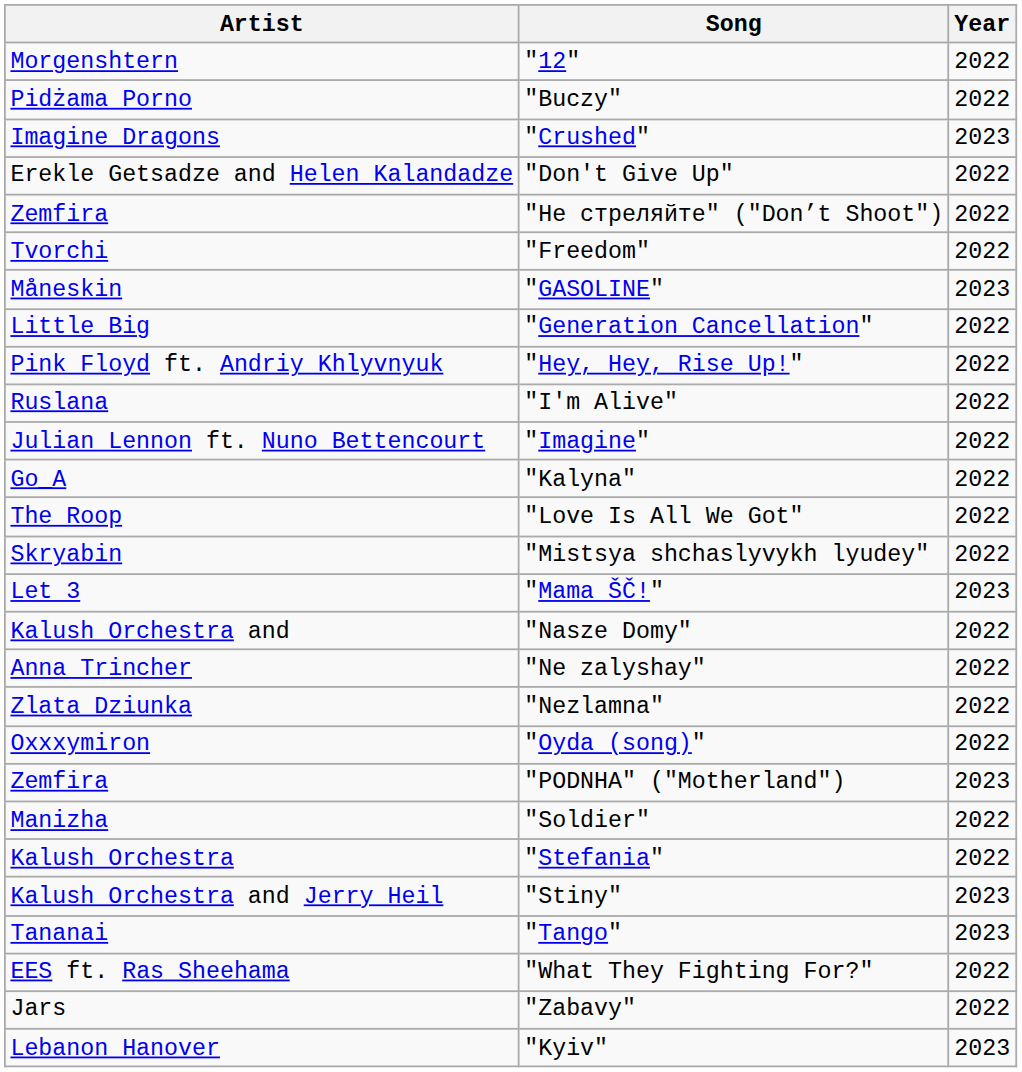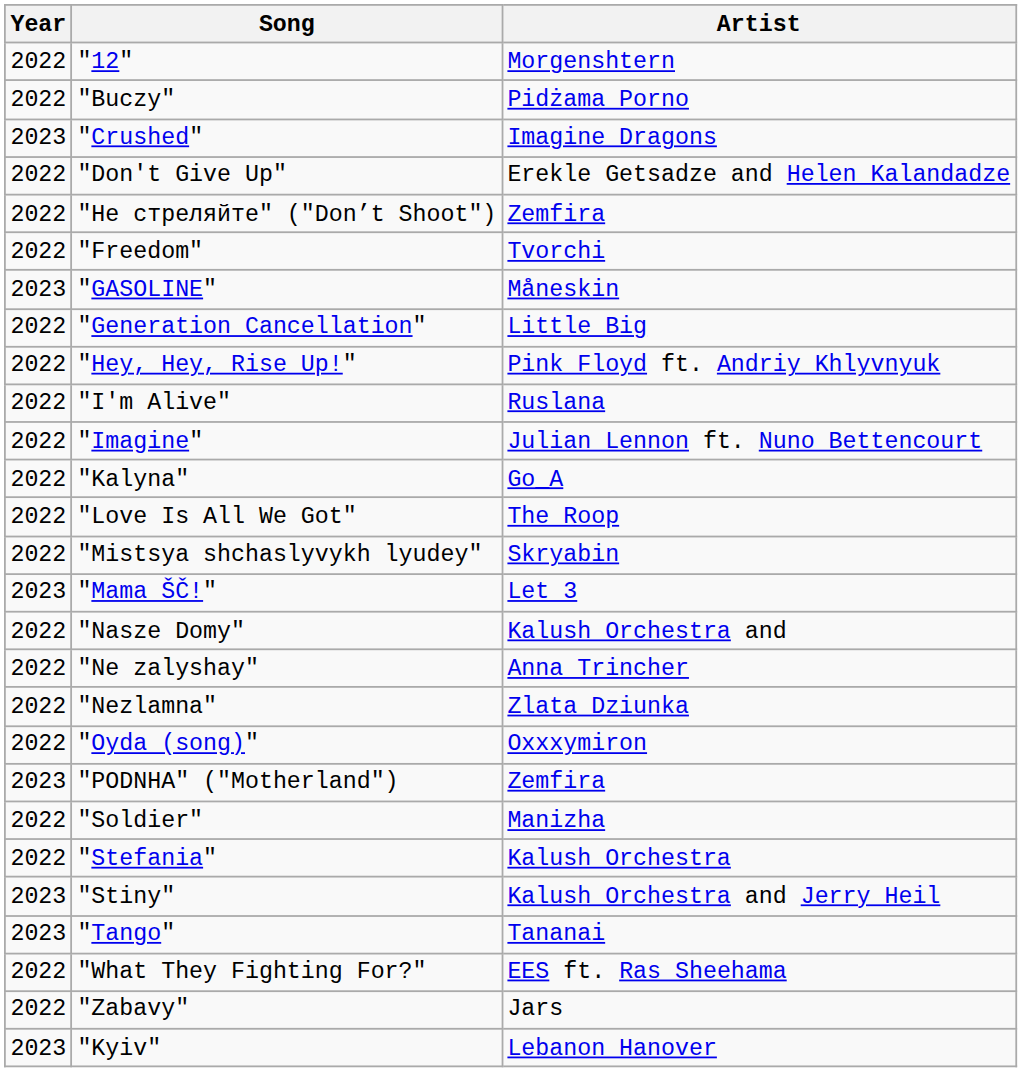columns swapped: Year <-> Artist
